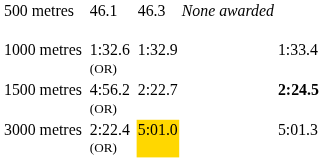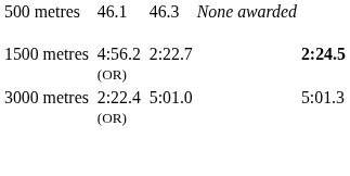- row: 1000 metres | 1:32.6 (OR) | 1:32.9 | 1:33.4
3000 metres | column 5: gold background -> no background
